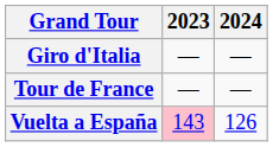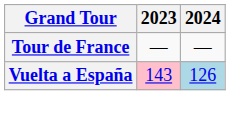- row: Giro d'Italia | — | —
Vuelta a España | 2024: no background -> lightblue background
